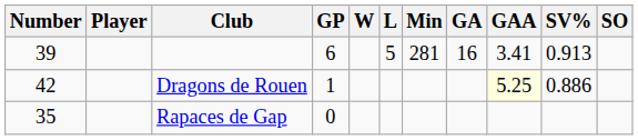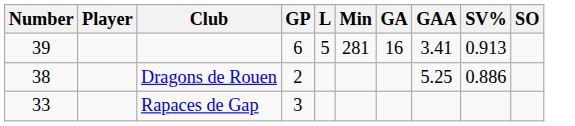- column: W
Dragons de Rouen | Number: 42 -> 38
Dragons de Rouen | GP: 1 -> 2
Dragons de Rouen | GAA: lightyellow background -> no background
Rapaces de Gap | Number: 35 -> 33
Rapaces de Gap | GP: 0 -> 3
